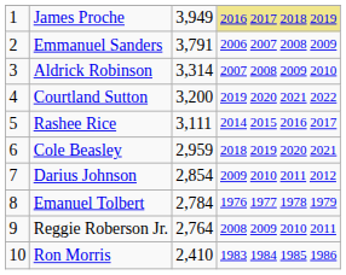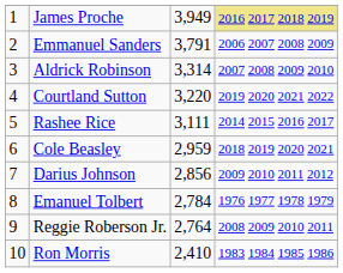Courtland Sutton | column 3: 3,200 -> 3,220
Darius Johnson | column 3: 2,854 -> 2,856
